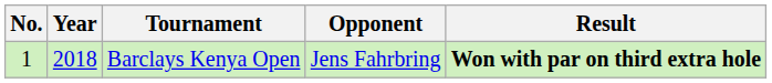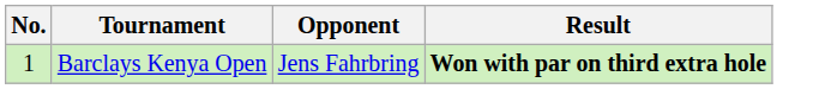- column: Year | 2018
